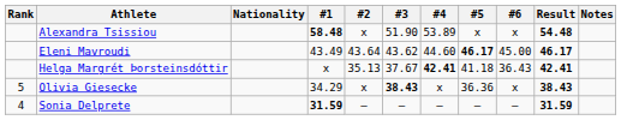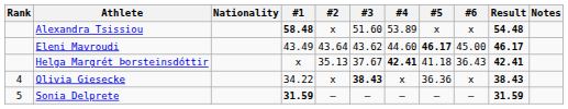Alexandra Tsissiou | #3: 51.90 -> 51.60
Olivia Giesecke | Rank: 5 -> 4
Olivia Giesecke | #1: 34.29 -> 34.22
Sonia Delprete | Rank: 4 -> 5
